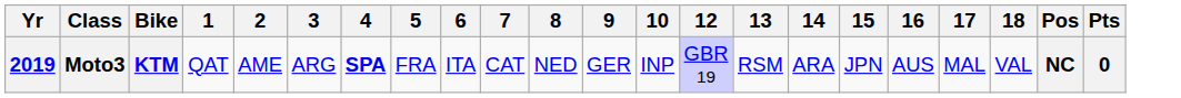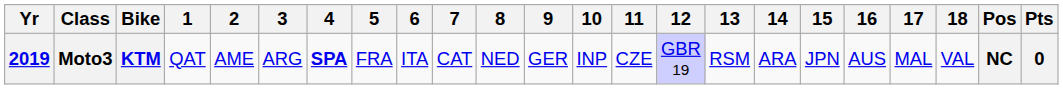+ column: 11 | CZE
